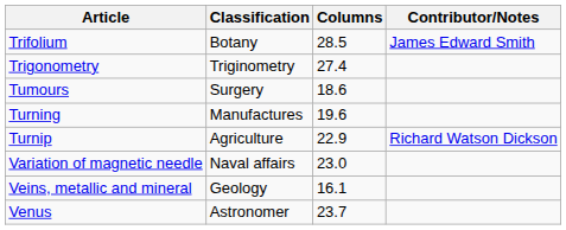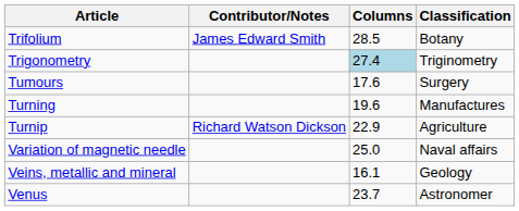columns swapped: Classification <-> Contributor/Notes
Trigonometry | Columns: no background -> lightblue background
Tumours | Columns: 18.6 -> 17.6
Variation of magnetic needle | Columns: 23.0 -> 25.0
